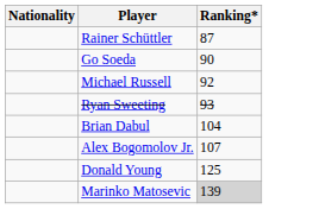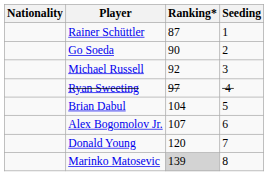+ column: Seeding | 1 | 2 | 3 | 4 | 5 | 6 | 7 | 8
Ryan Sweeting | Ranking*: 93 -> 97
Donald Young | Ranking*: 125 -> 120
